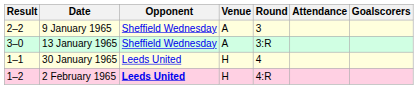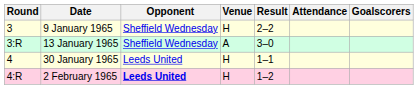columns swapped: Round <-> Result
9 January 1965 | Venue: A -> H
